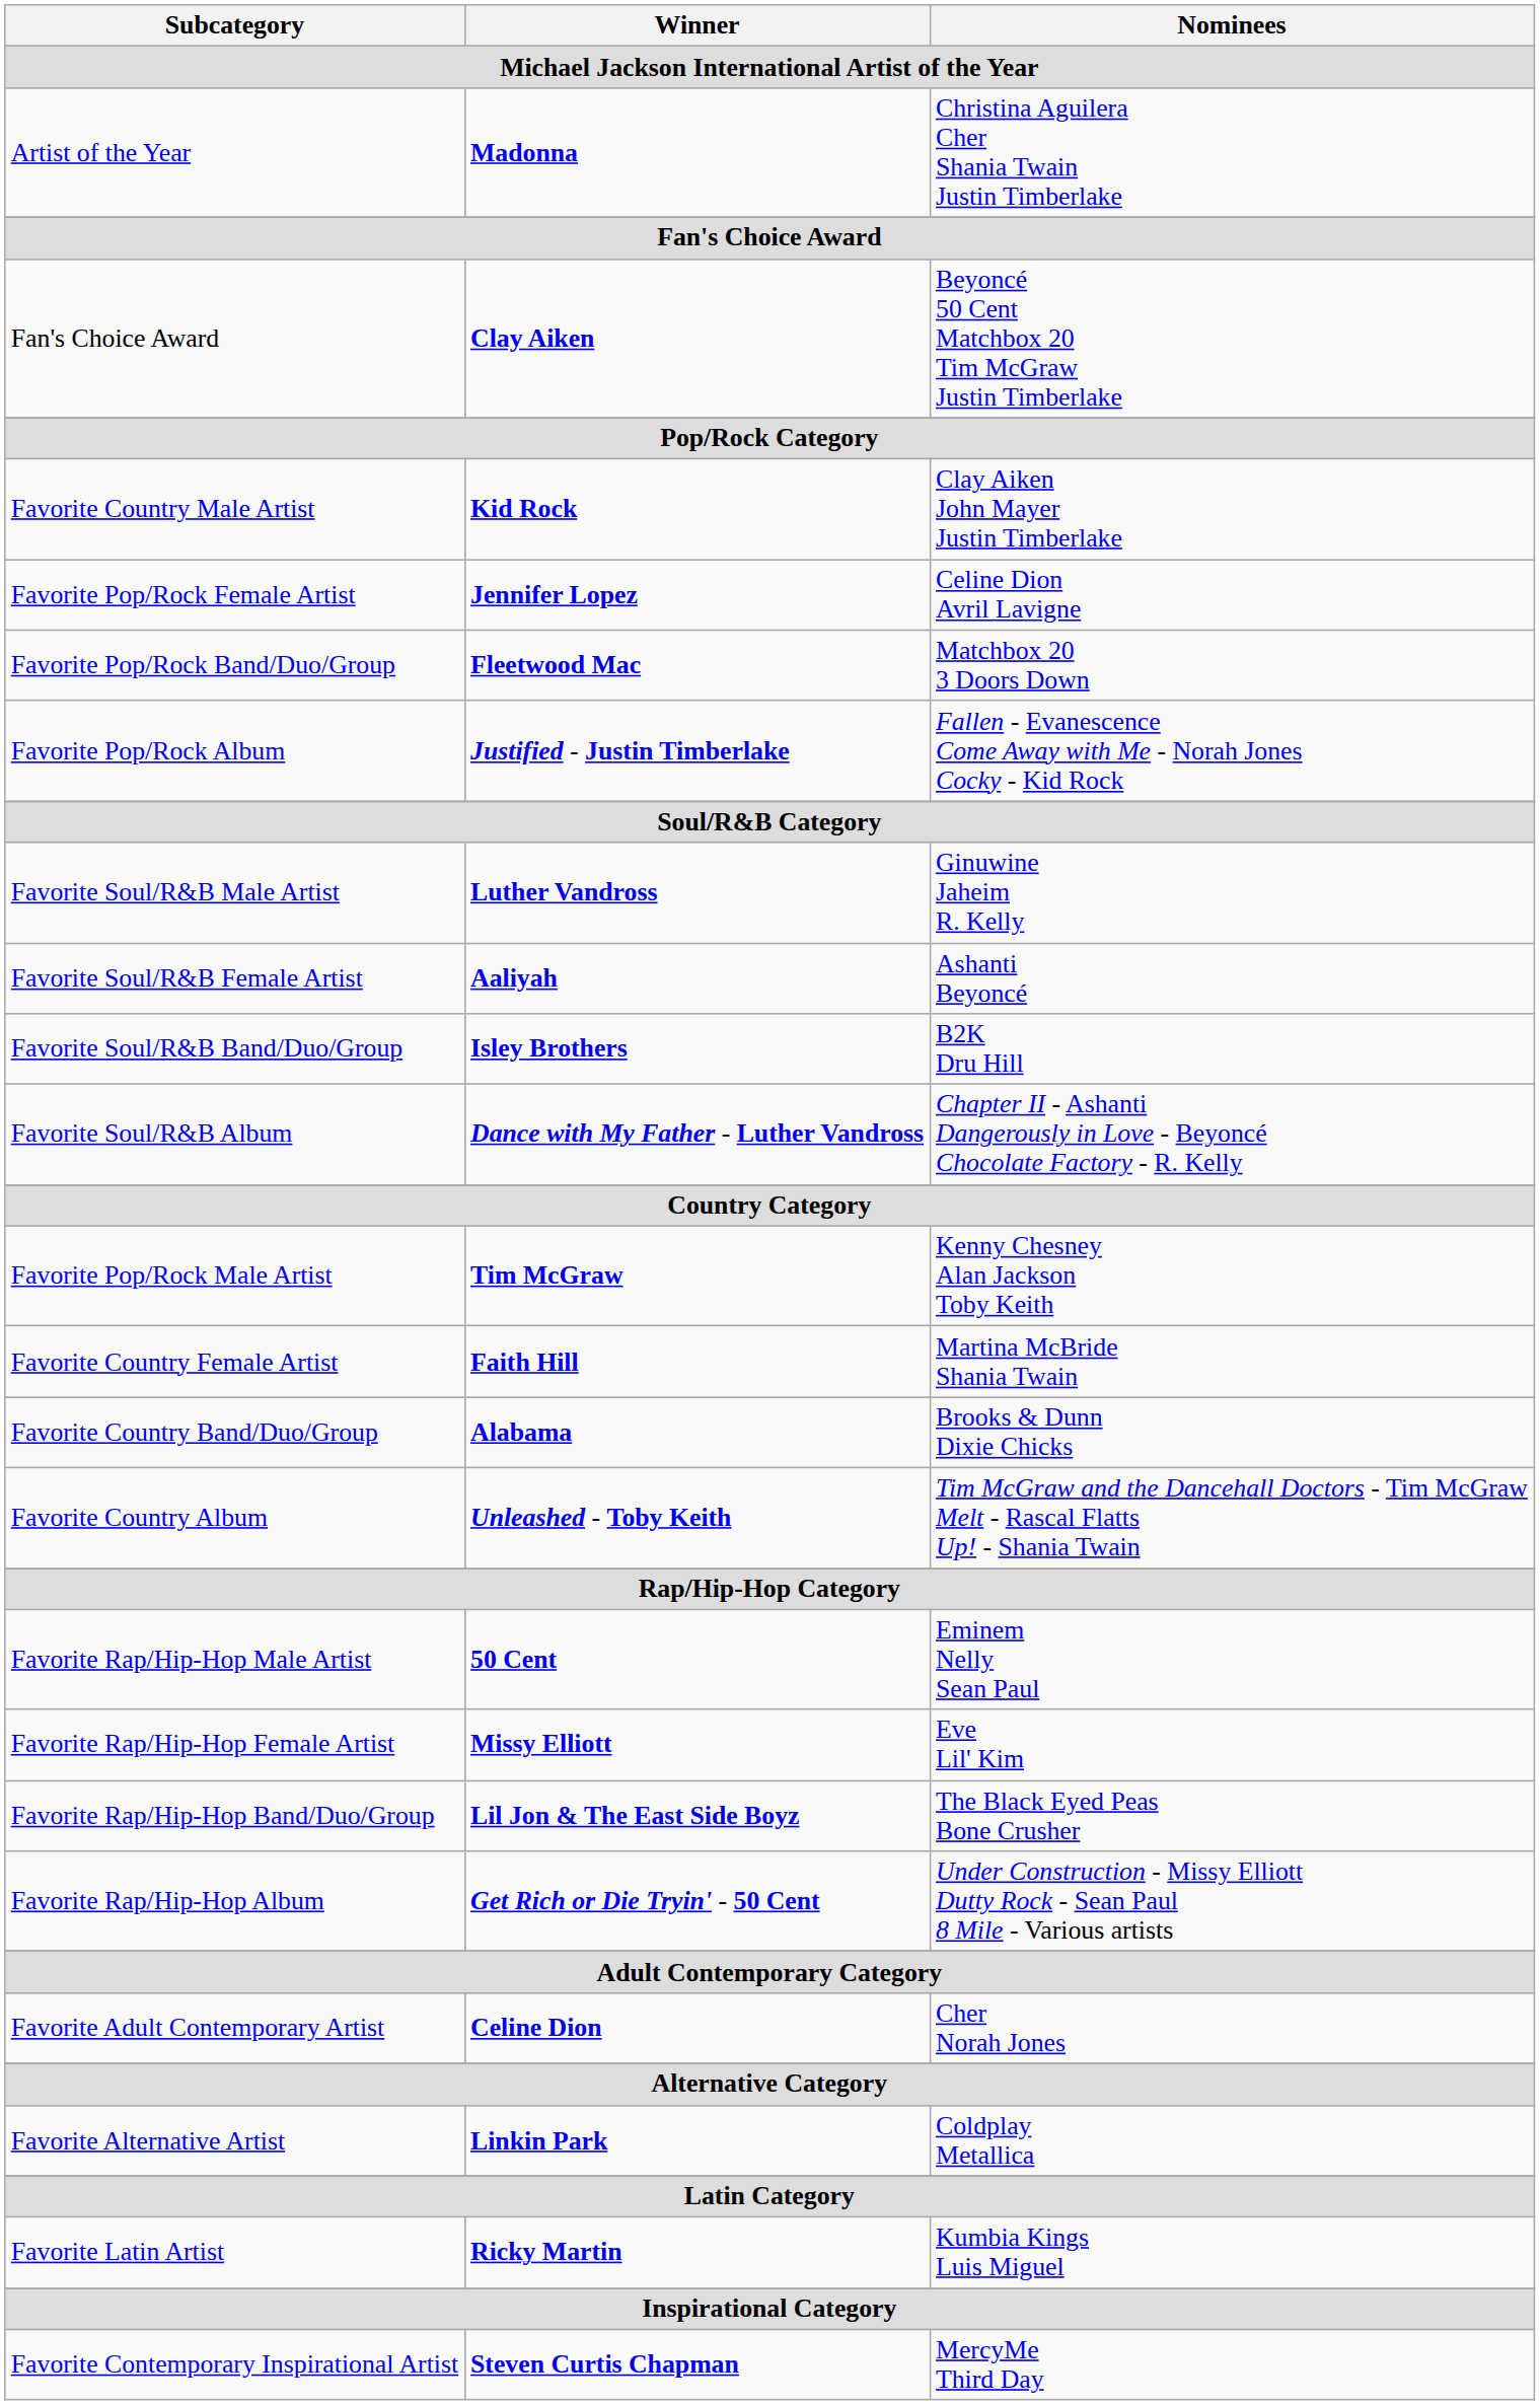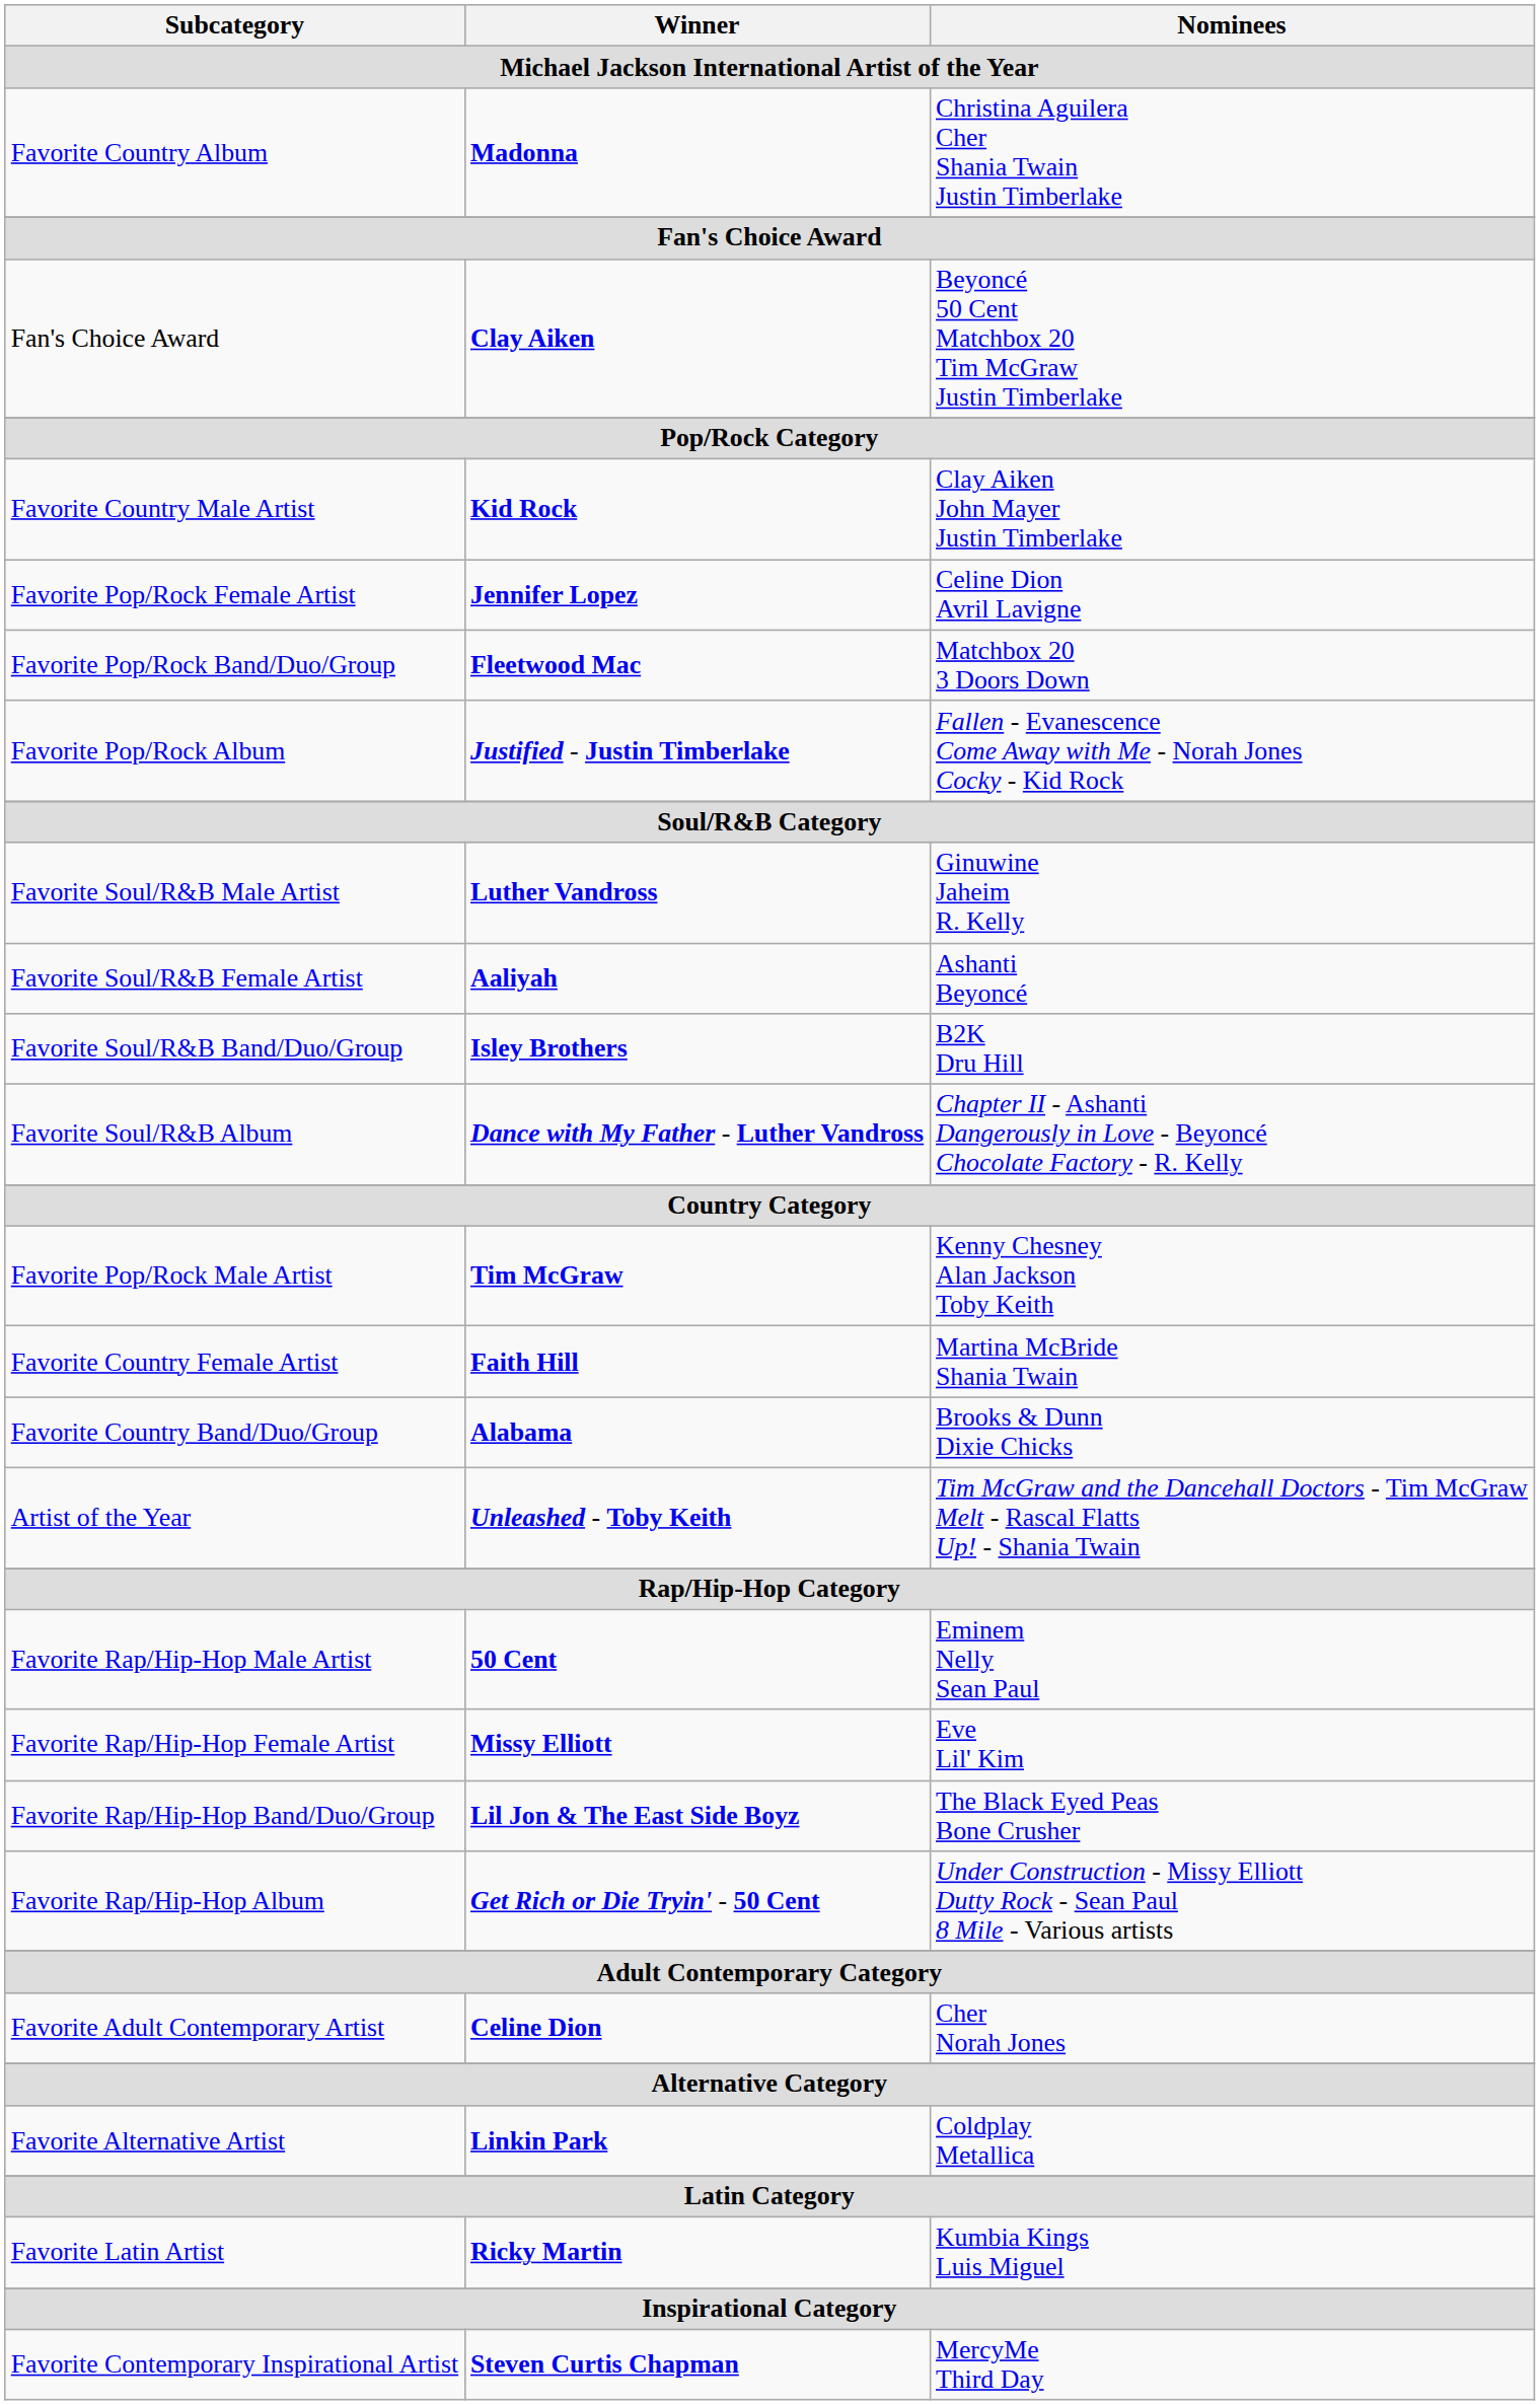Madonna | Subcategory: Artist of the Year -> Favorite Country Album
Unleashed - Toby Keith | Subcategory: Favorite Country Album -> Artist of the Year
